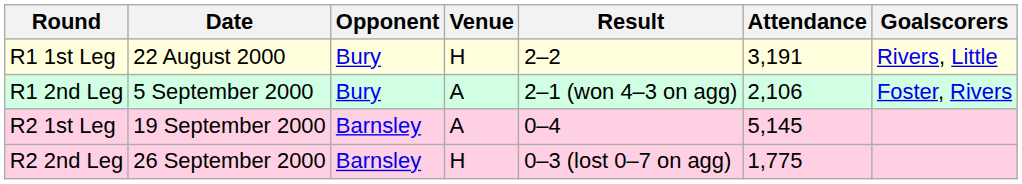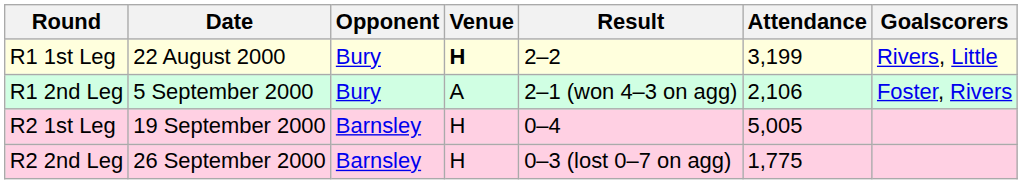R1 1st Leg | Venue: normal -> bold
R1 1st Leg | Attendance: 3,191 -> 3,199
R2 1st Leg | Venue: A -> H
R2 1st Leg | Attendance: 5,145 -> 5,005
